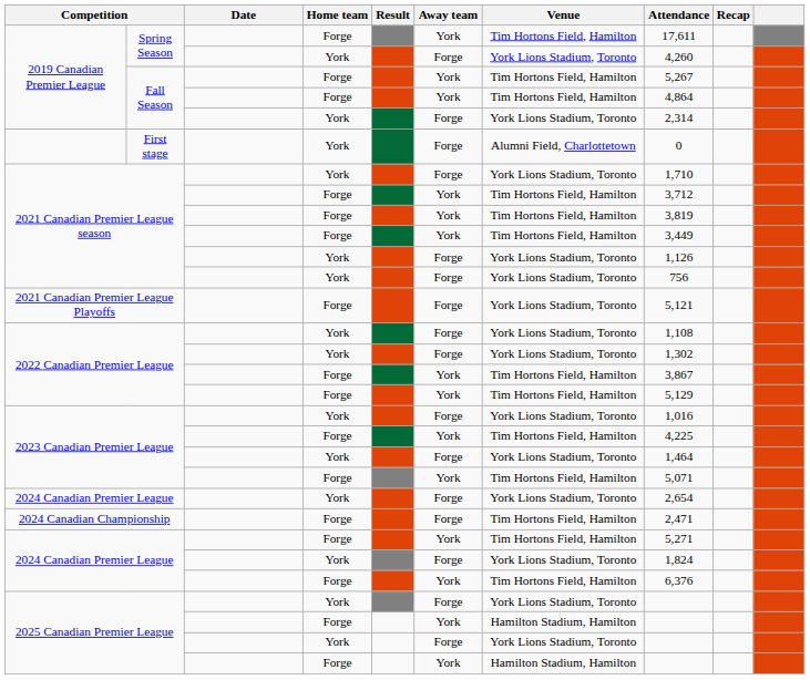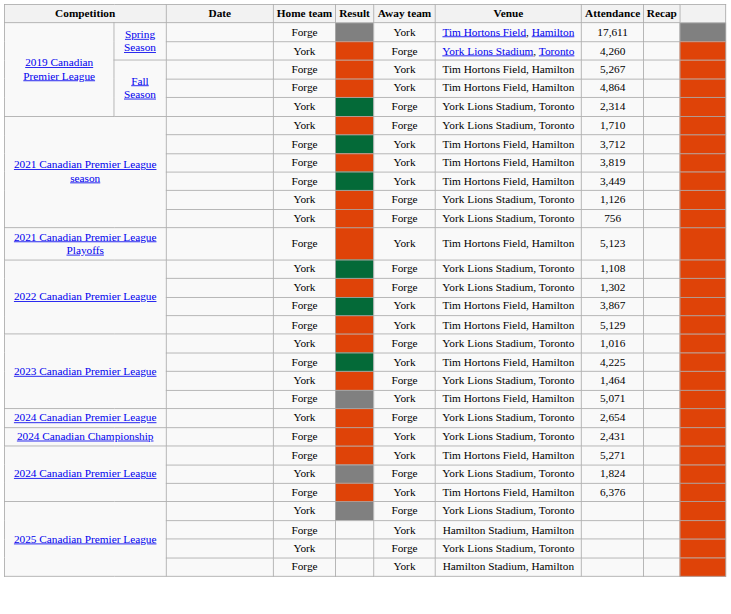- row: First stage | York | Forge | Alumni Field, Charlottetown | 0
2021 Canadian Premier League Playoffs | Away team: Forge -> York
2021 Canadian Premier League Playoffs | Venue: York Lions Stadium, Toronto -> Tim Hortons Field, Hamilton
2021 Canadian Premier League Playoffs | Attendance: 5,121 -> 5,123
2024 Canadian Championship | Away team: Forge -> York
2024 Canadian Championship | Venue: Tim Hortons Field, Hamilton -> York Lions Stadium, Toronto
2024 Canadian Championship | Attendance: 2,471 -> 2,431
